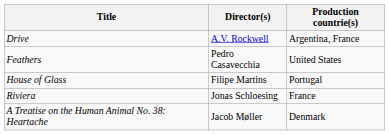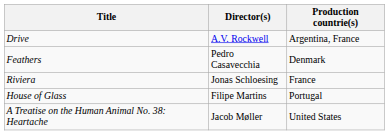Feathers | Production countrie(s): United States -> Denmark
rows swapped: House of Glass <-> Riviera
A Treatise on the Human Animal No. 38: Heartache | Production countrie(s): Denmark -> United States
